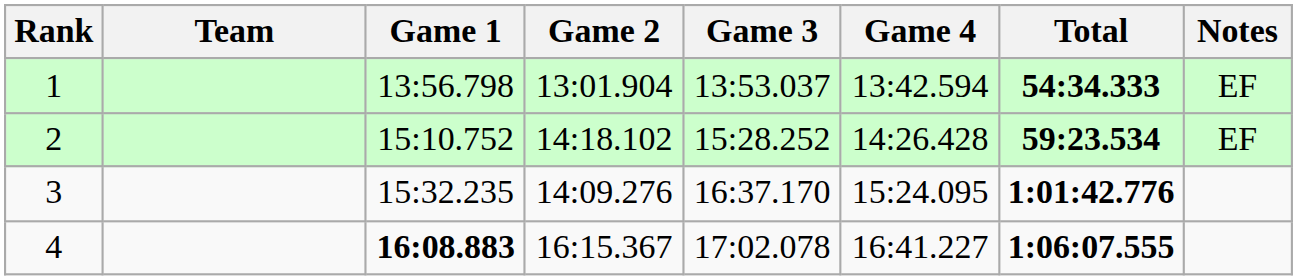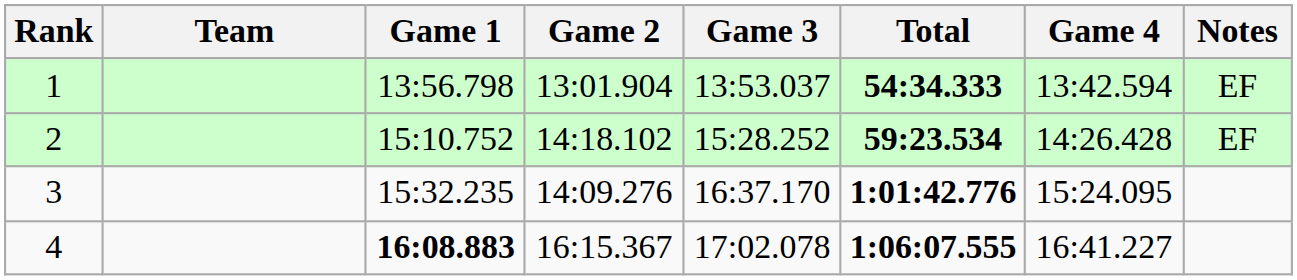columns swapped: Game 4 <-> Total
